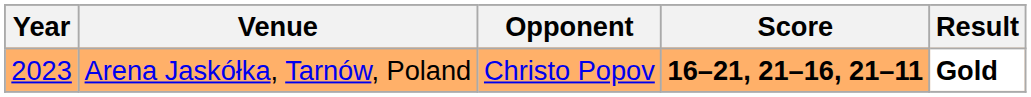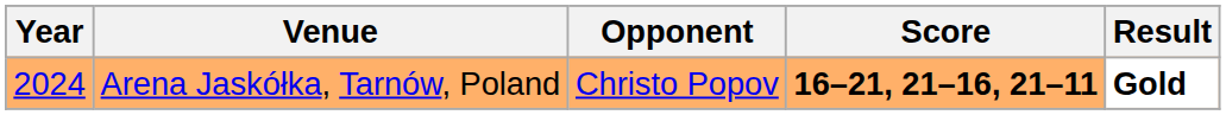Arena Jaskółka, Tarnów, Poland | Year: 2023 -> 2024
